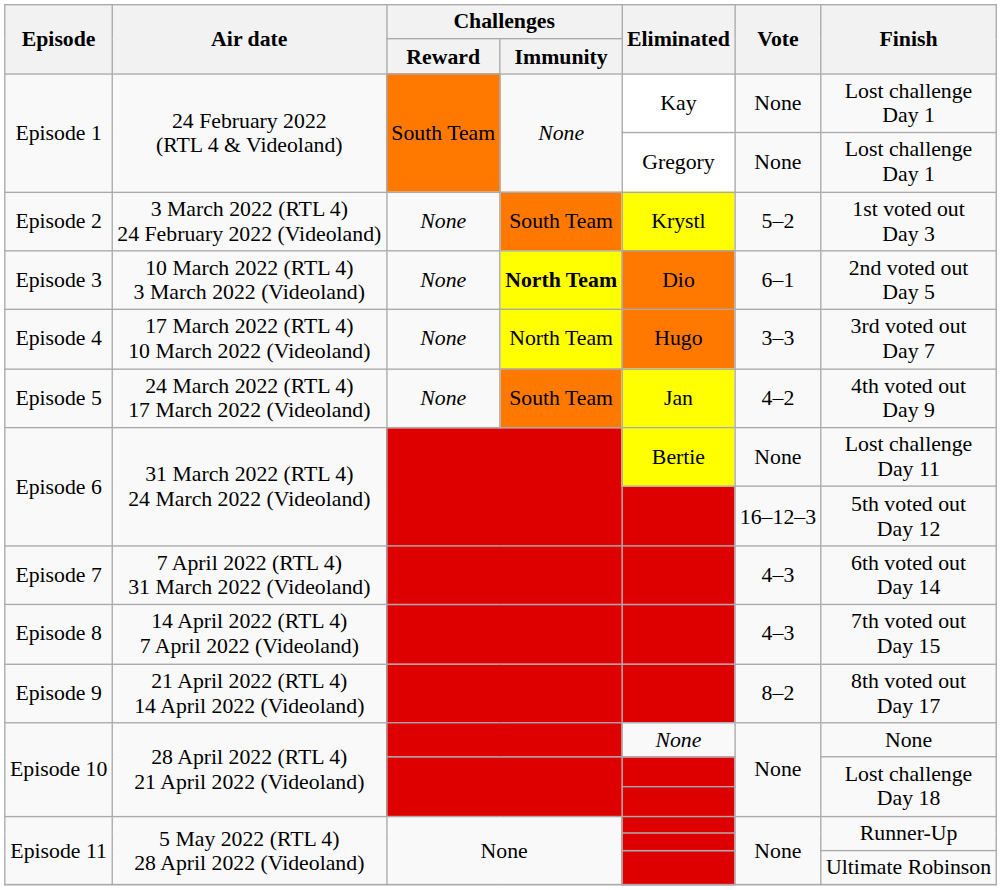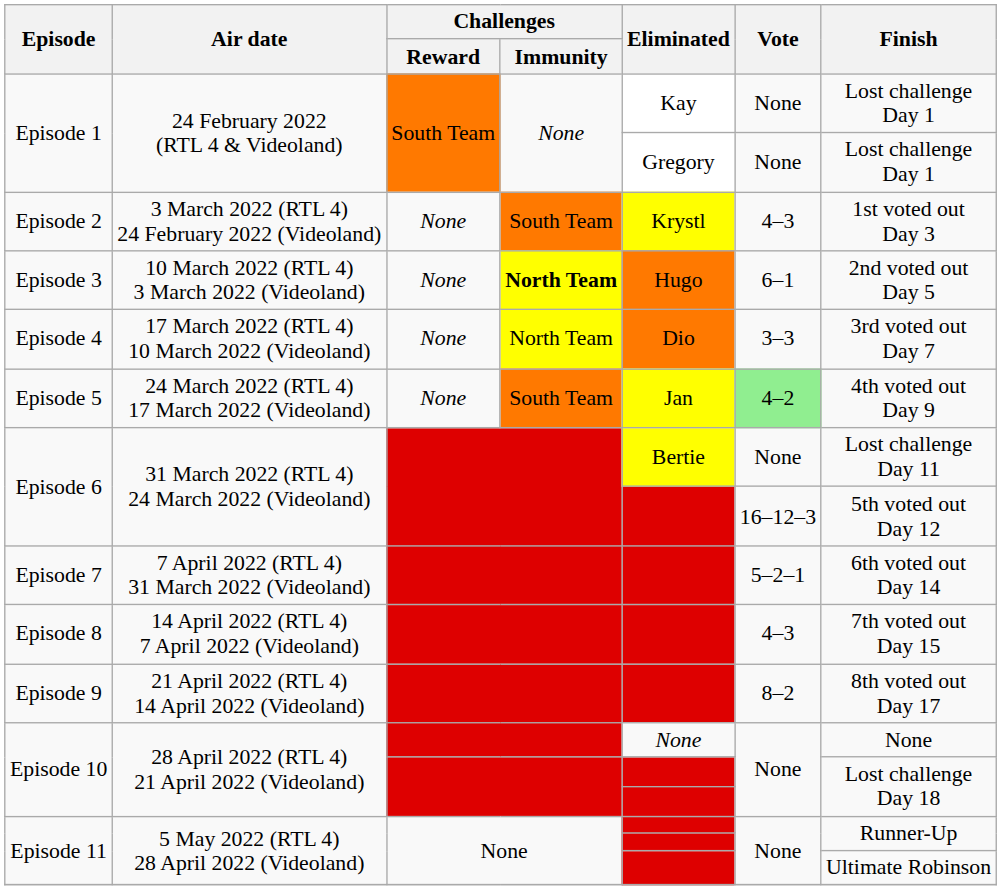Episode 2 | Vote: 5–2 -> 4–3
Episode 3 | Eliminated: Dio -> Hugo
Episode 4 | Eliminated: Hugo -> Dio
Episode 5 | Vote: no background -> lightgreen background
Episode 7 | Vote: 4–3 -> 5–2–1
